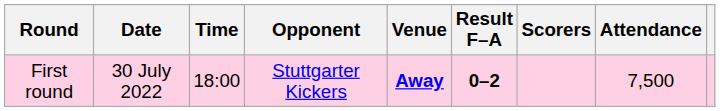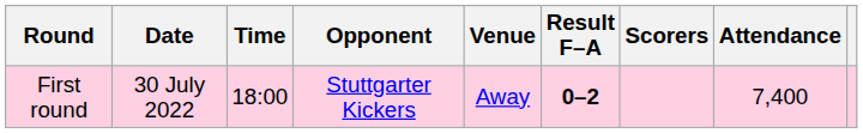First round | Venue: bold -> normal
First round | Attendance: 7,500 -> 7,400
